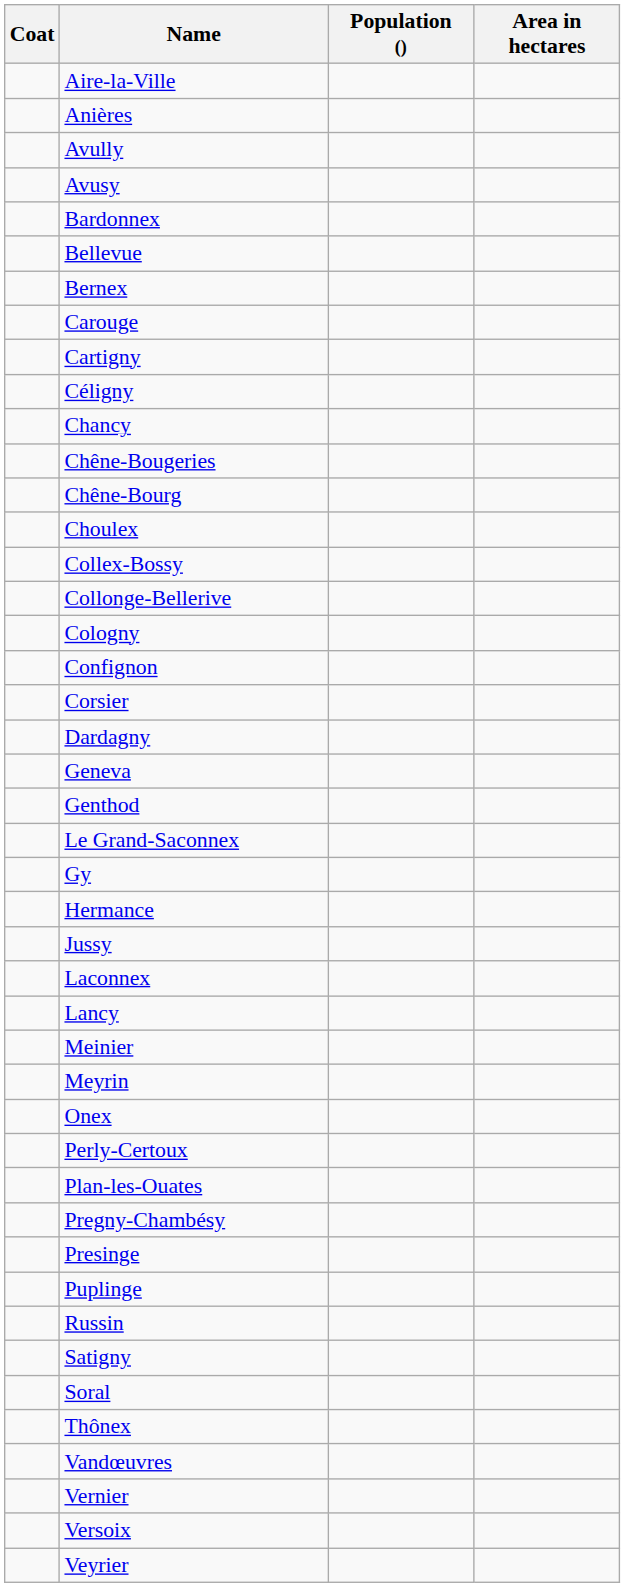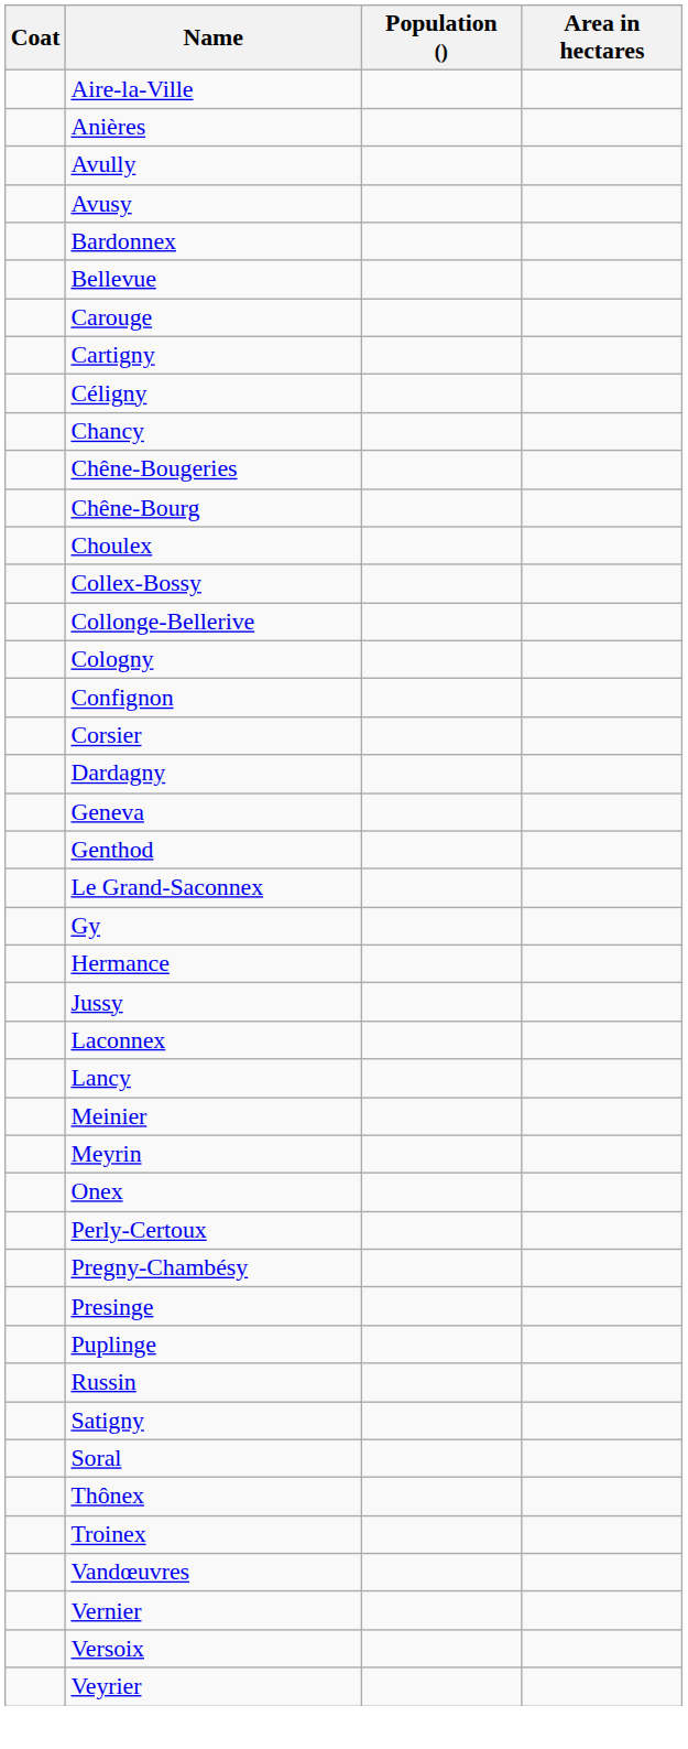- row: Bernex
- row: Plan-les-Ouates
+ row: Troinex
